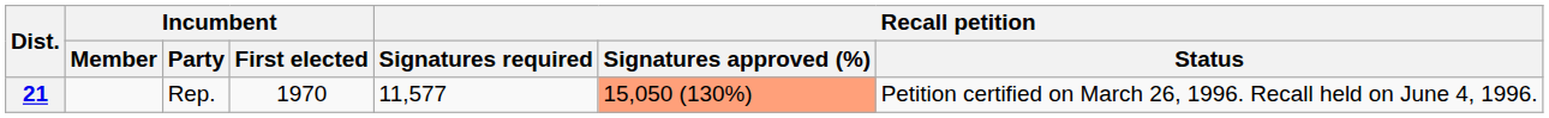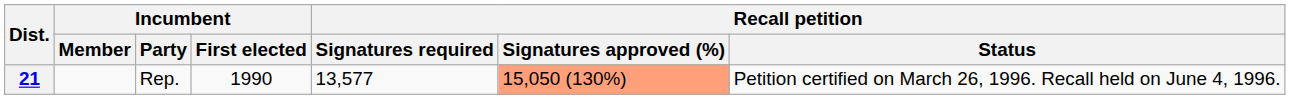21 | Incumbent / First elected: 1970 -> 1990
21 | Recall petition / Signatures required: 11,577 -> 13,577
